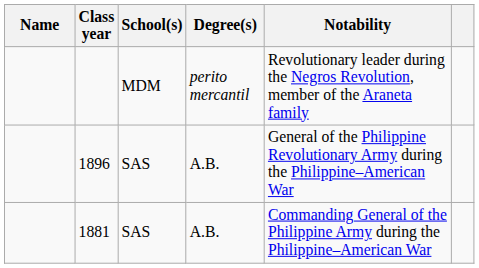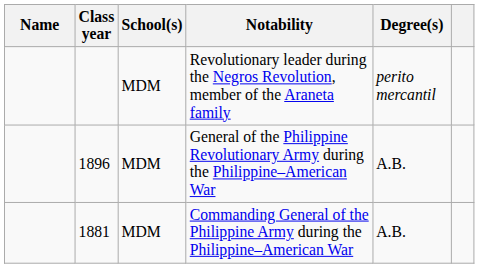columns swapped: Degree(s) <-> Notability
1896 | School(s): SAS -> MDM
1881 | School(s): SAS -> MDM
